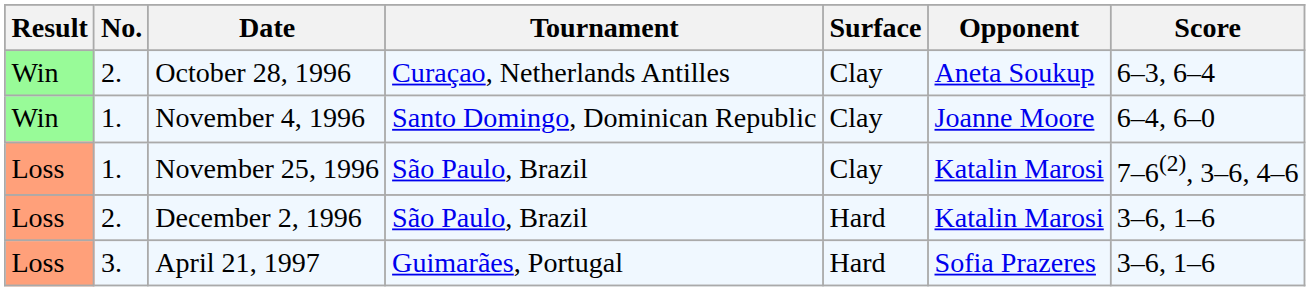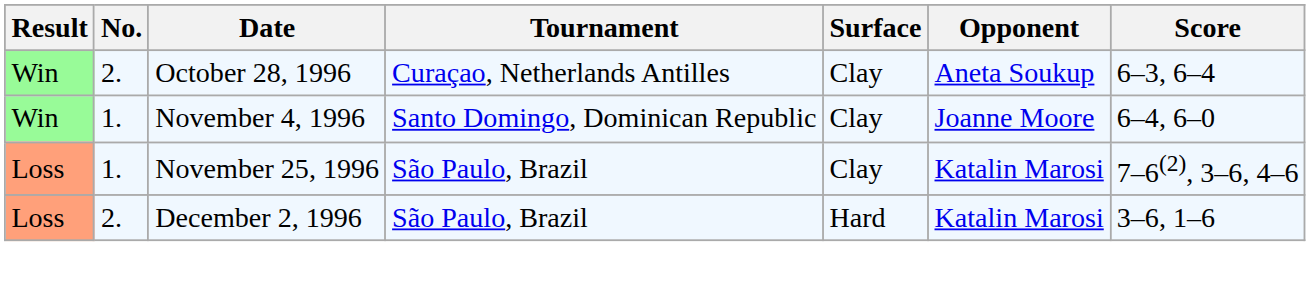- row: Loss | 3. | April 21, 1997 | Guimarães, Portugal | Hard | Sofia Prazeres | 3–6, 1–6
